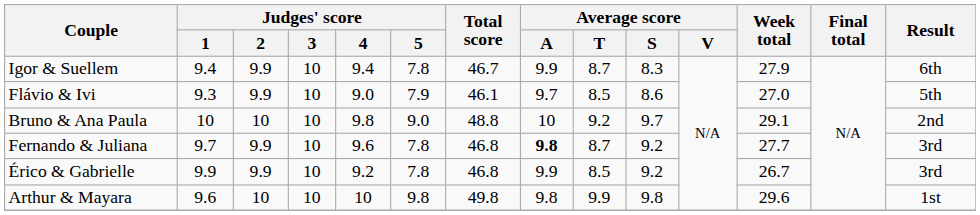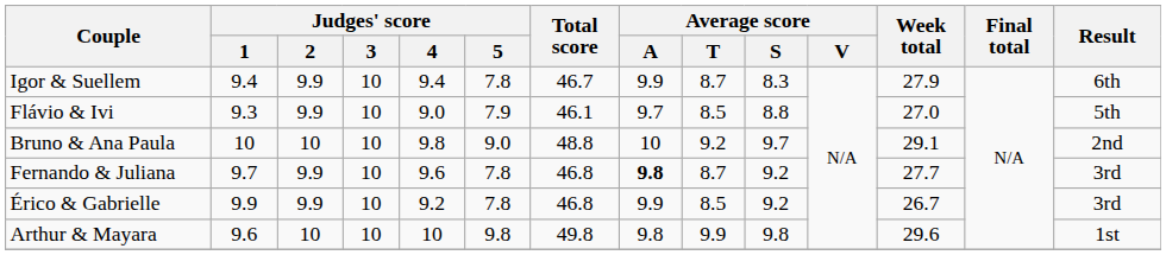Flávio & Ivi | Average score / S: 8.6 -> 8.8
